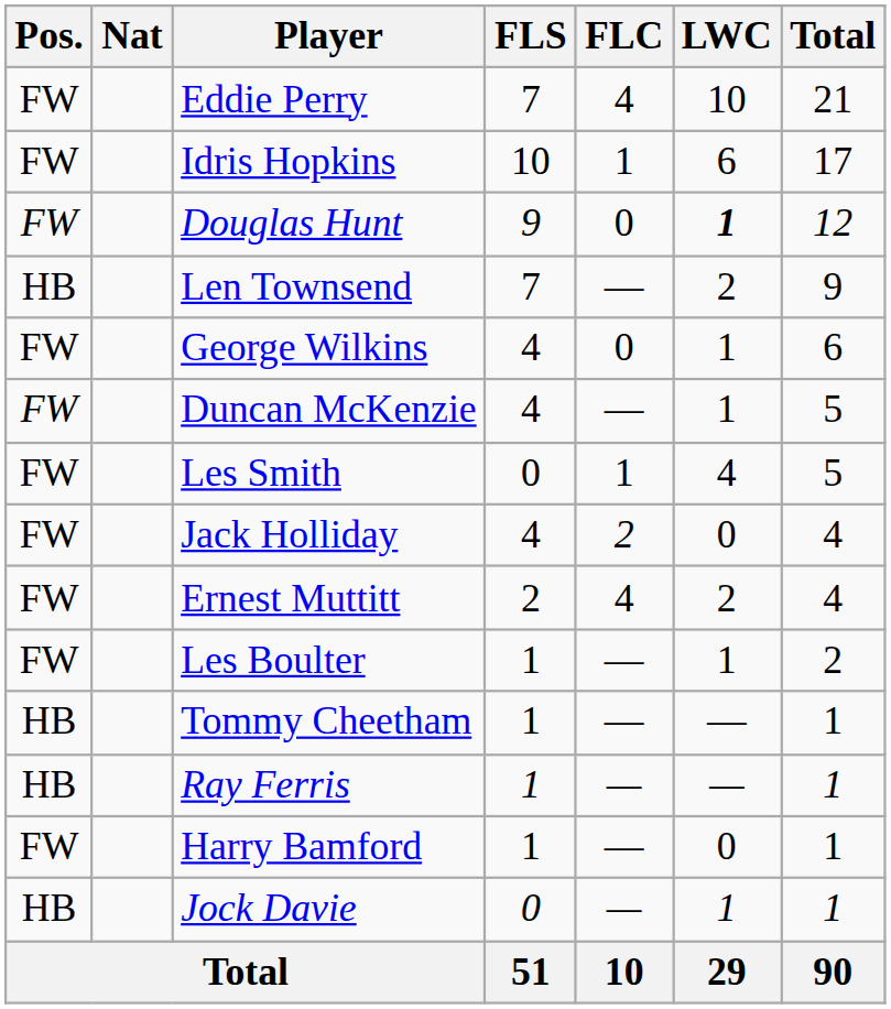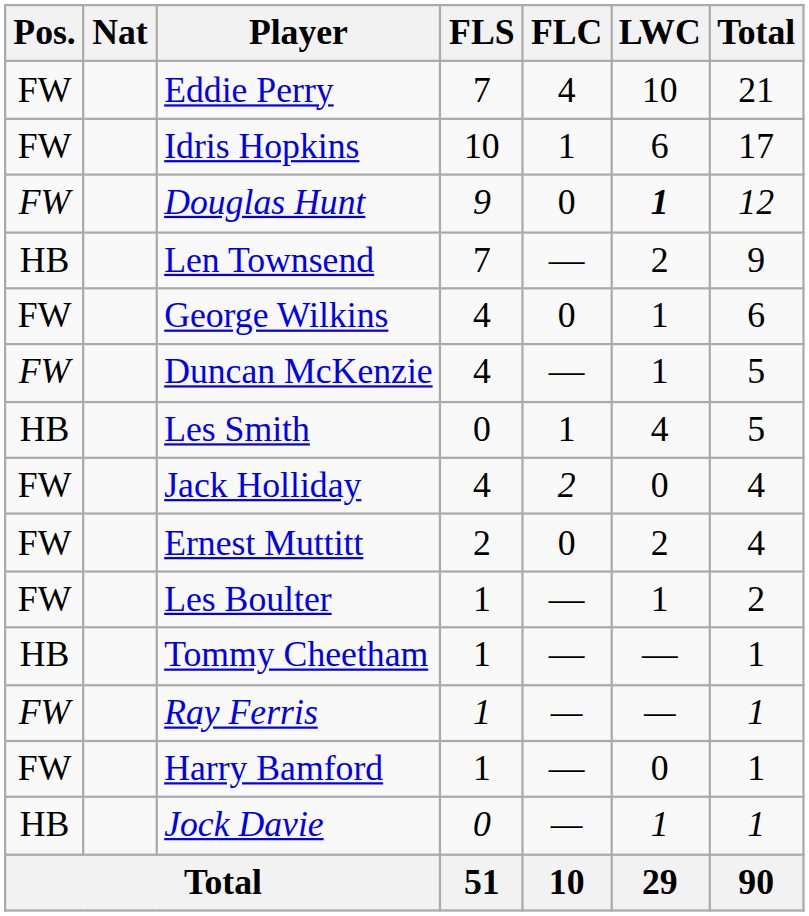Les Smith | Pos.: FW -> HB
Ernest Muttitt | FLC: 4 -> 0
Ray Ferris | Pos.: HB -> FW
